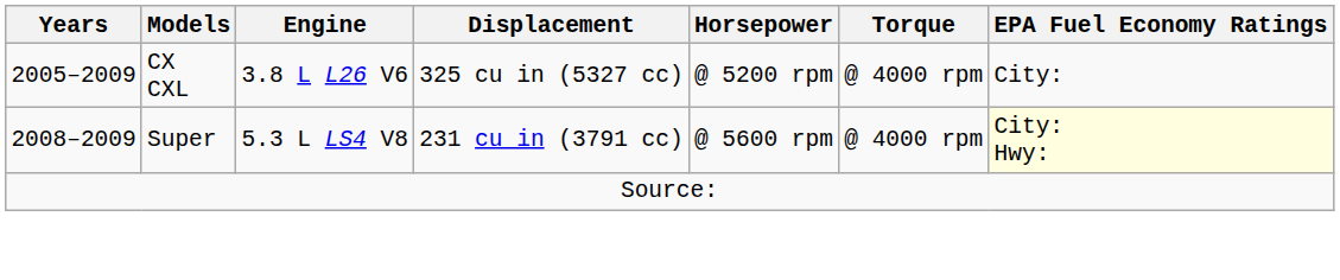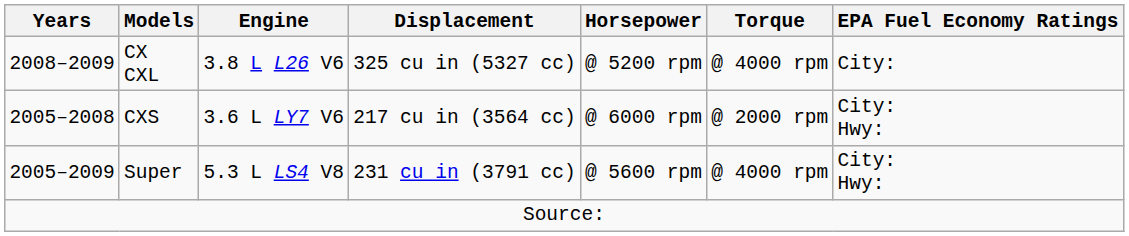CX CXL | Years: 2005–2009 -> 2008–2009
+ row: 2005–2008 | CXS | 3.6 L LY7 V6 | 217 cu in (3564 cc) | @ 6000 rpm | @ 2000 rpm | City: Hwy:
Super | Years: 2008–2009 -> 2005–2009
Super | EPA Fuel Economy Ratings: lightyellow background -> no background
